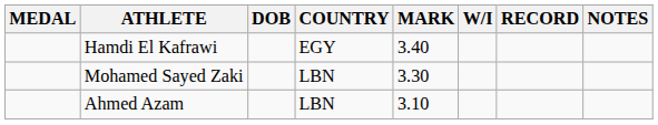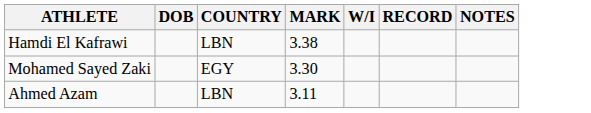- column: MEDAL
Hamdi El Kafrawi | COUNTRY: EGY -> LBN
Hamdi El Kafrawi | MARK: 3.40 -> 3.38
Mohamed Sayed Zaki | COUNTRY: LBN -> EGY
Ahmed Azam | MARK: 3.10 -> 3.11
